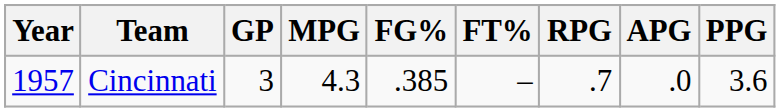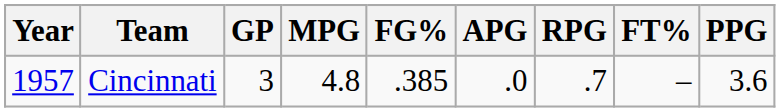columns swapped: FT% <-> APG
Cincinnati | MPG: 4.3 -> 4.8
